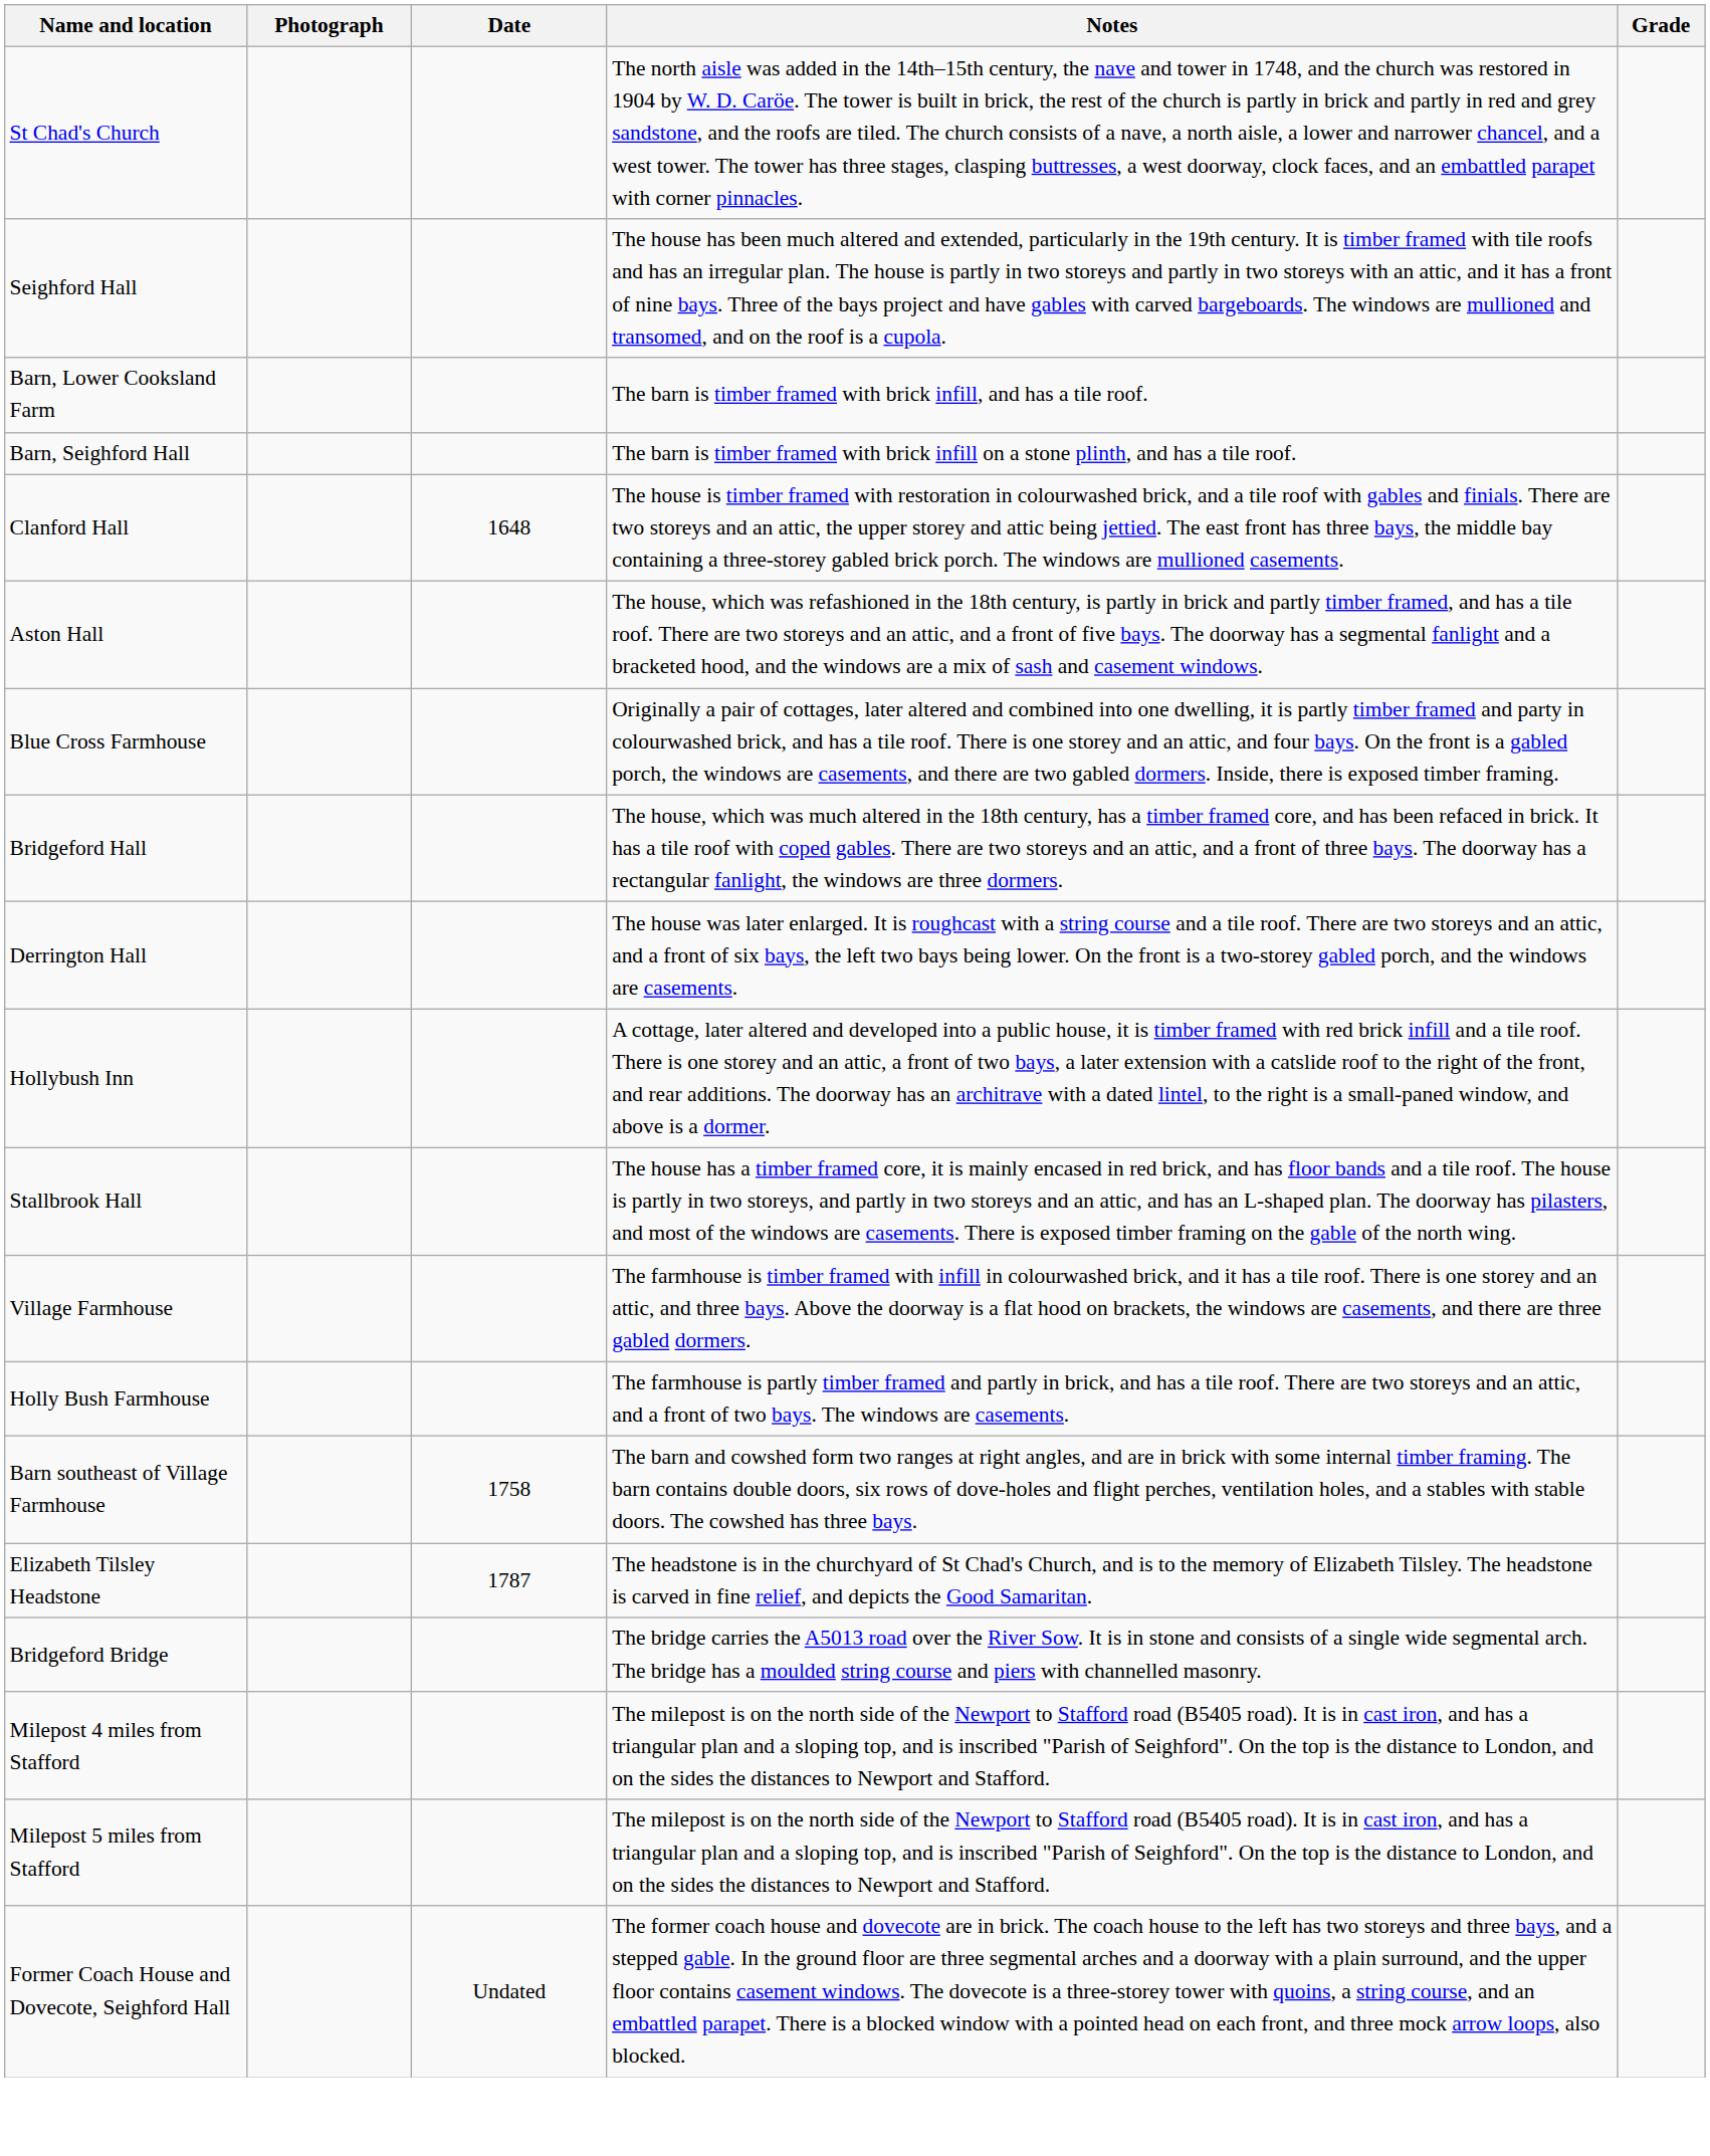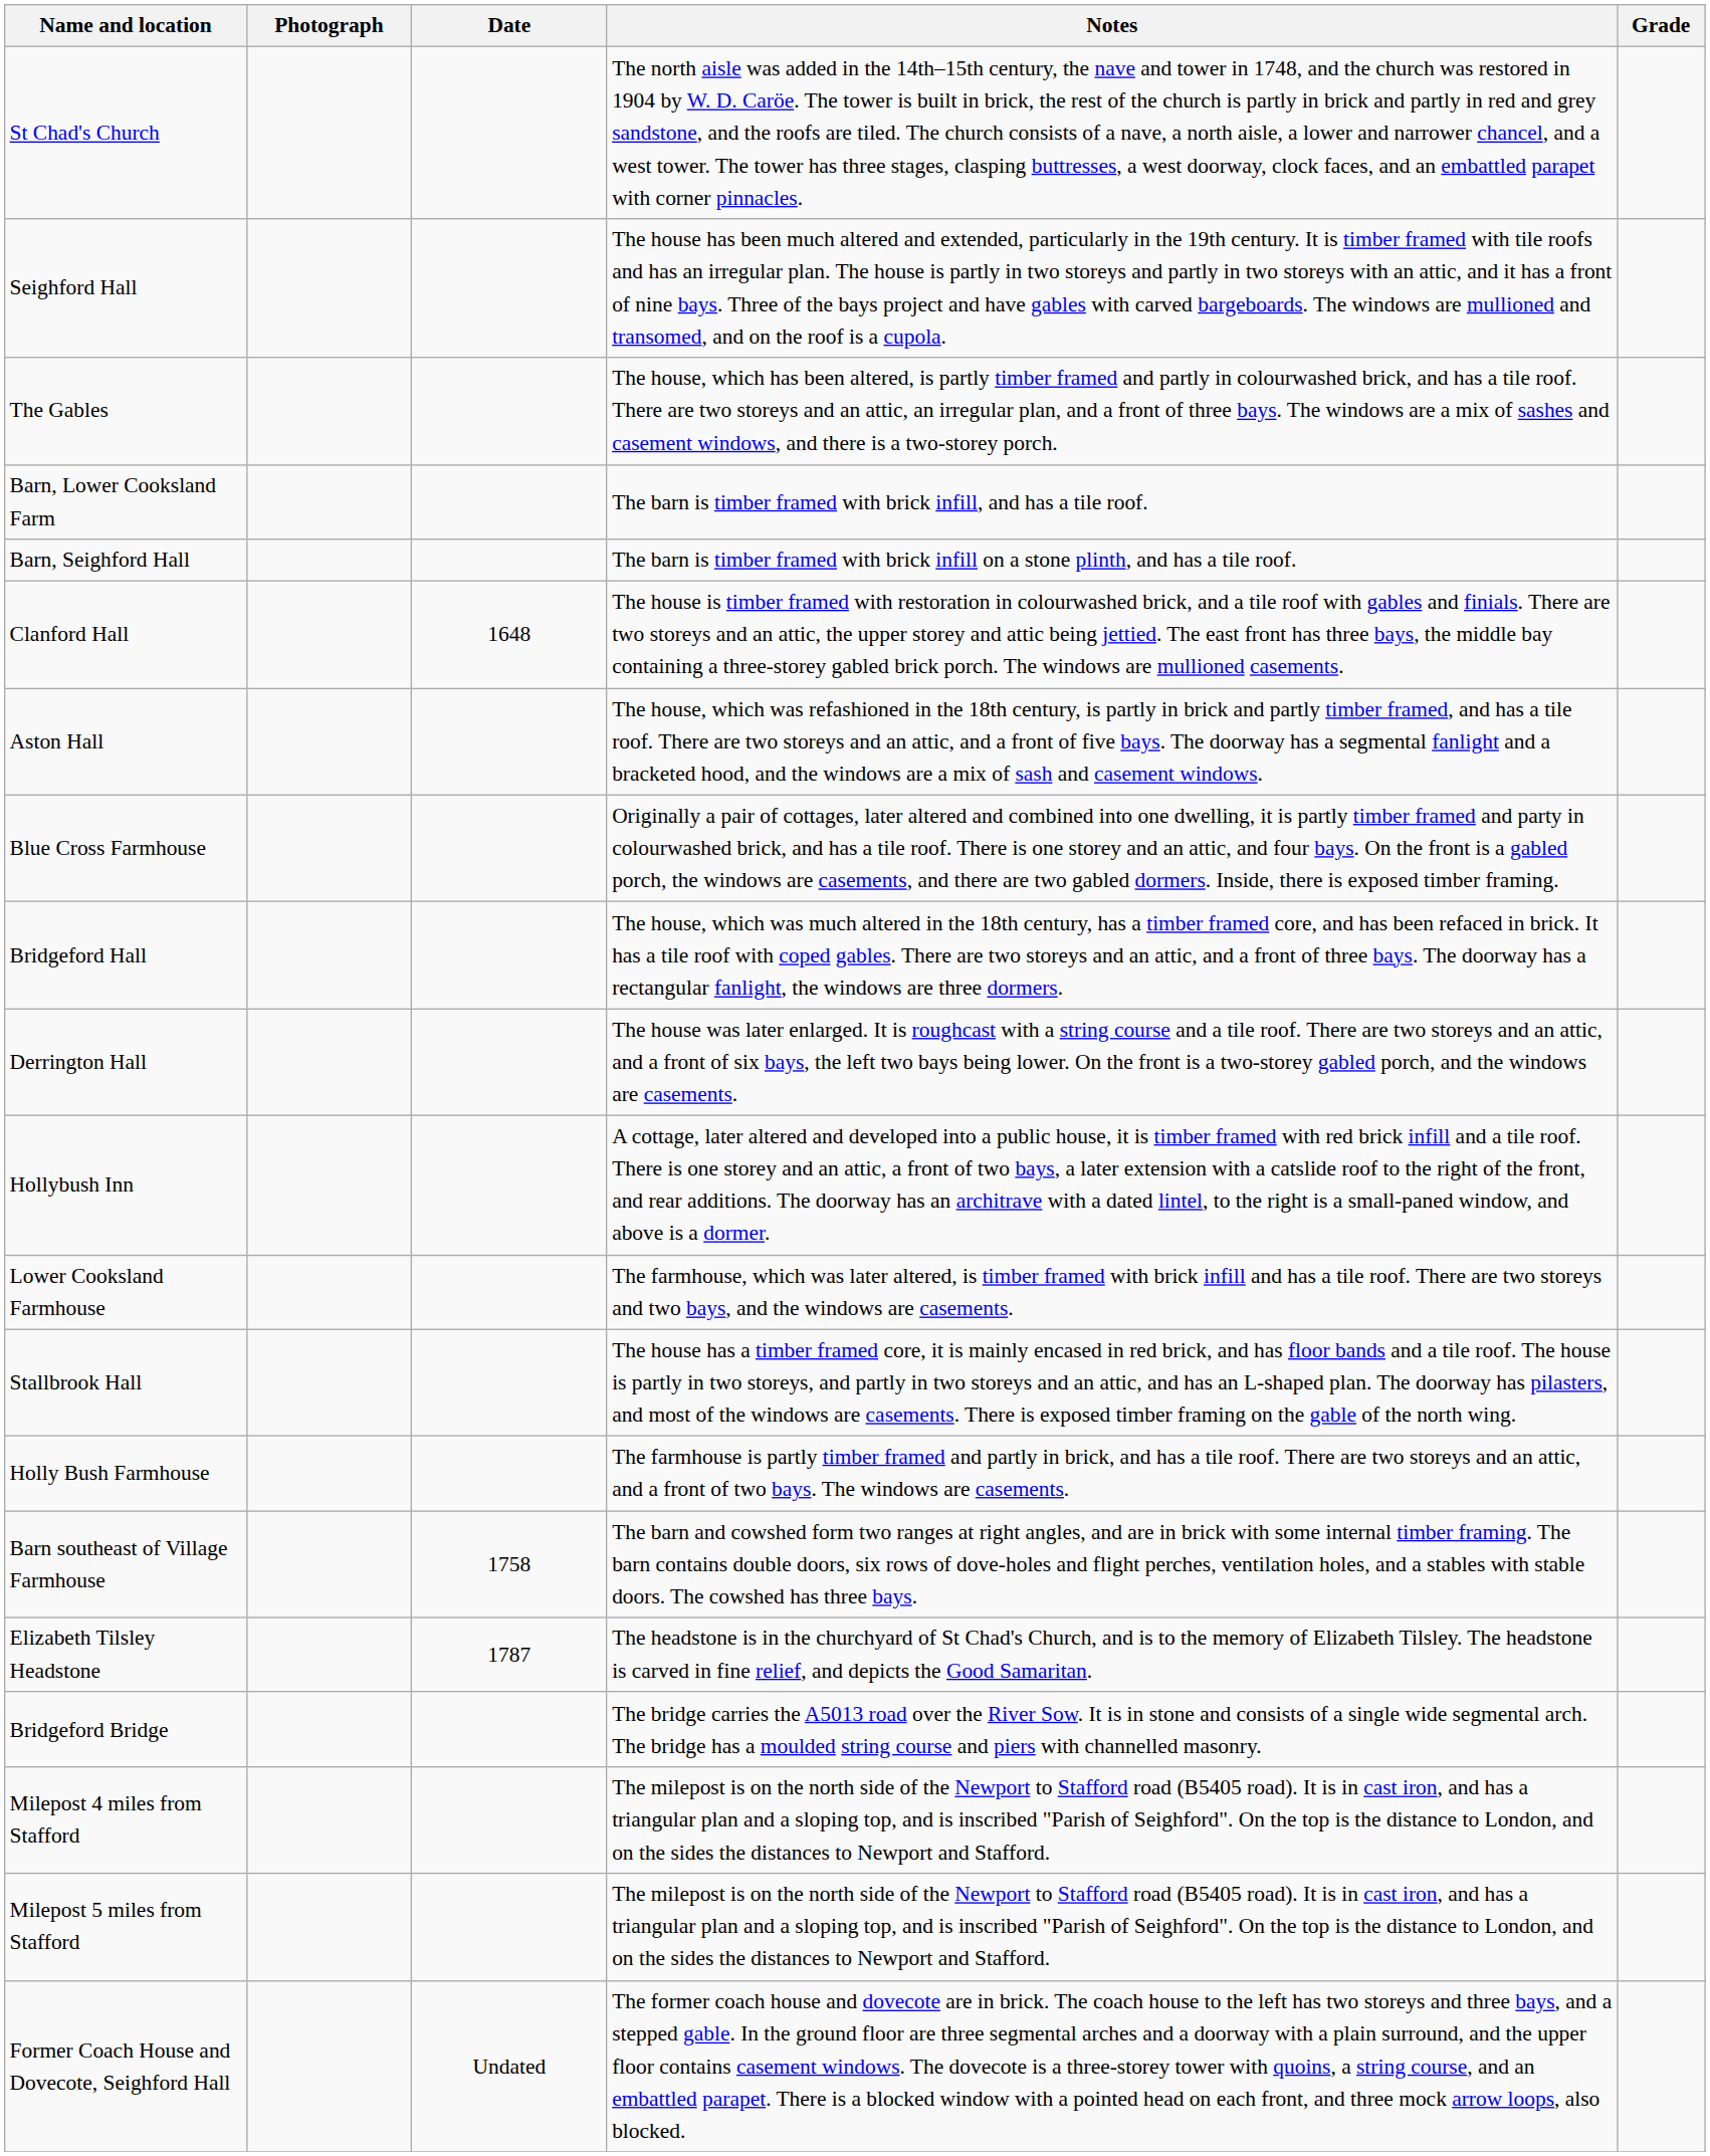+ row: The Gables | The house, which has been altered, is partly timber framed and partly in colourwashed brick, and has a tile roof. There are two storeys and an attic, an irregular plan, and a front of three bays. The windows are a mix of sashes and casement windows, and there is a two-storey porch.
+ row: Lower Cooksland Farmhouse | The farmhouse, which was later altered, is timber framed with brick infill and has a tile roof. There are two storeys and two bays, and the windows are casements.
- row: Village Farmhouse | The farmhouse is timber framed with infill in colourwashed brick, and it has a tile roof. There is one storey and an attic, and three bays. Above the doorway is a flat hood on brackets, the windows are casements, and there are three gabled dormers.
